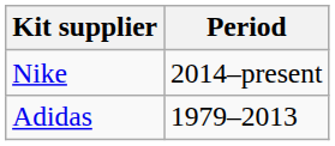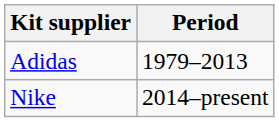rows swapped: Adidas <-> Nike
